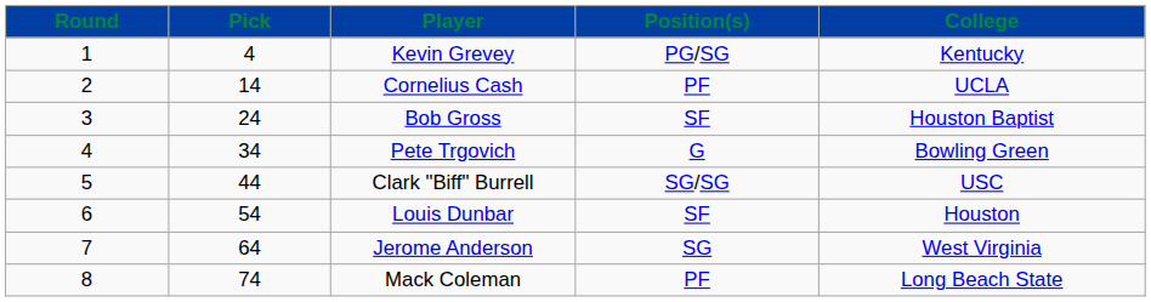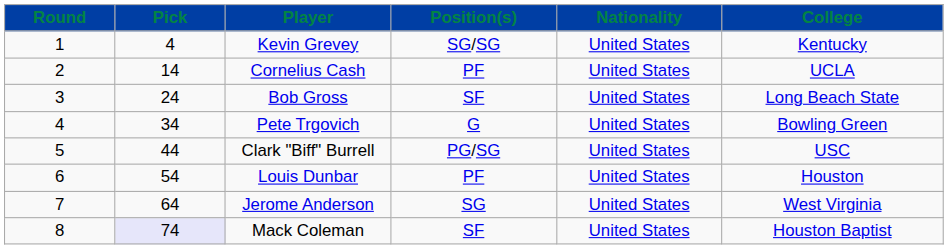+ column: Nationality | United States | United States | United States | United States | United States | United States | United States | United States
Kevin Grevey | Position(s): PG/SG -> SG/SG
Bob Gross | College: Houston Baptist -> Long Beach State
Clark "Biff" Burrell | Position(s): SG/SG -> PG/SG
Louis Dunbar | Position(s): SF -> PF
Mack Coleman | Pick: no background -> lavender background
Mack Coleman | Position(s): PF -> SF
Mack Coleman | College: Long Beach State -> Houston Baptist
